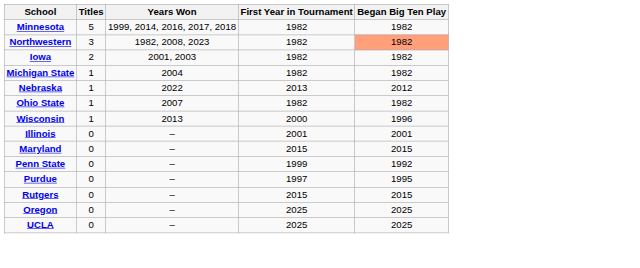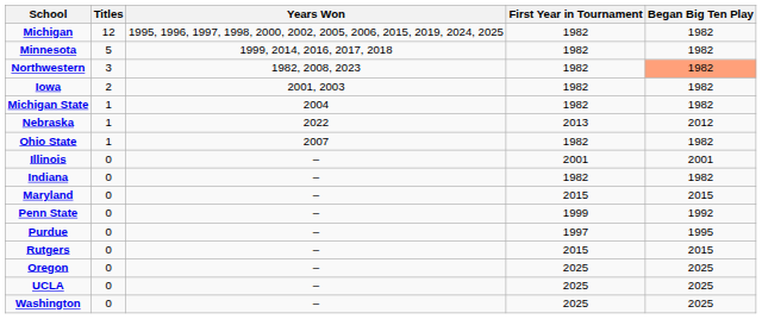+ row: Michigan | 12 | 1995, 1996, 1997, 1998, 2000, 2002, 2005, 2006, 2015, 2019, 2024, 2025 | 1982 | 1982
- row: Wisconsin | 1 | 2013 | 2000 | 1996
+ row: Indiana | 0 | – | 1982 | 1982
+ row: Washington | 0 | – | 2025 | 2025
